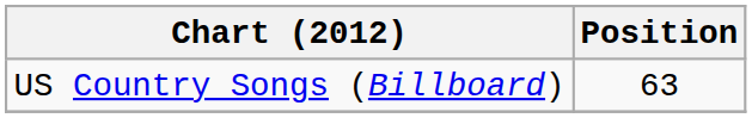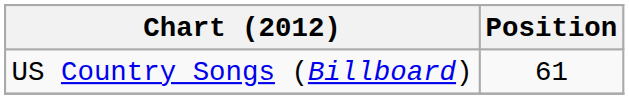US Country Songs (Billboard) | Position: 63 -> 61
